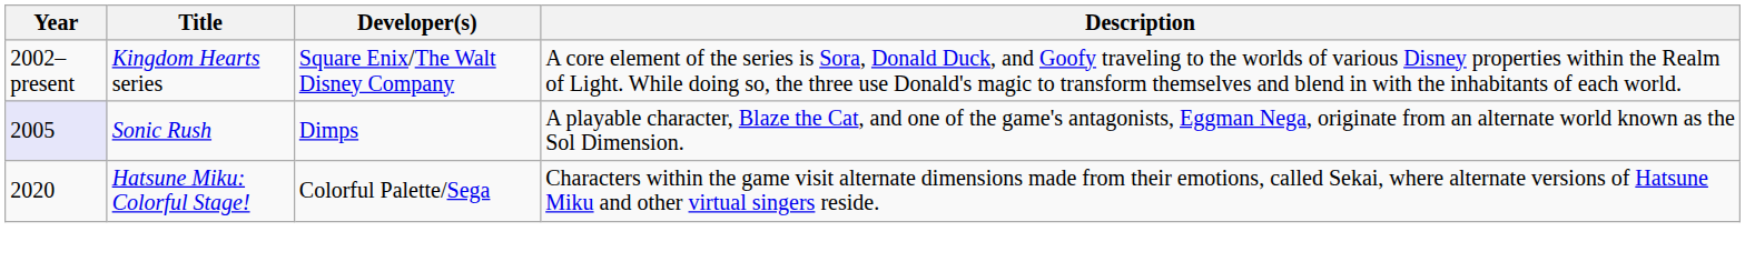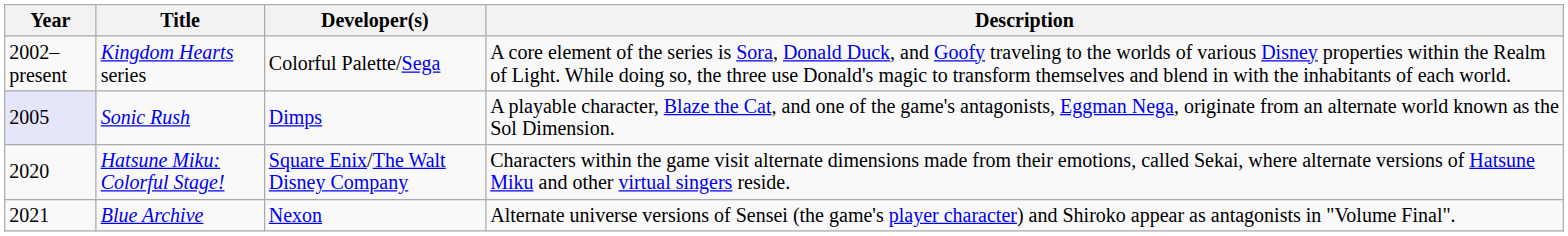Kingdom Hearts series | Developer(s): Square Enix/The Walt Disney Company -> Colorful Palette/Sega
Hatsune Miku: Colorful Stage! | Developer(s): Colorful Palette/Sega -> Square Enix/The Walt Disney Company
+ row: 2021 | Blue Archive | Nexon | Alternate universe versions of Sensei (the game's player character) and Shiroko appear as antagonists in "Volume Final".
